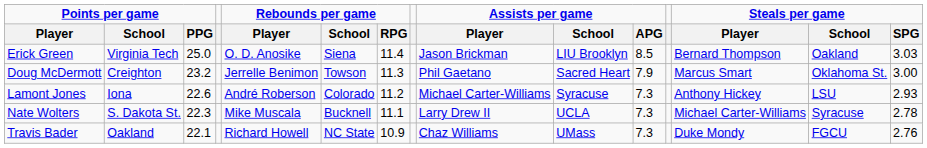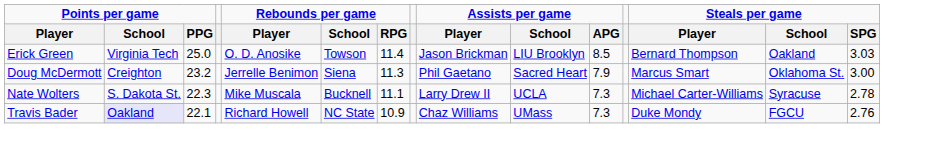Erick Green | Rebounds per game / School: Siena -> Towson
Doug McDermott | Rebounds per game / School: Towson -> Siena
- row: Lamont Jones | Iona | 22.6 | André Roberson | Colorado | 11.2 | Michael Carter-Williams | Syracuse | 7.3 | Anthony Hickey | LSU | 2.93
Travis Bader | Points per game / School: no background -> lavender background
